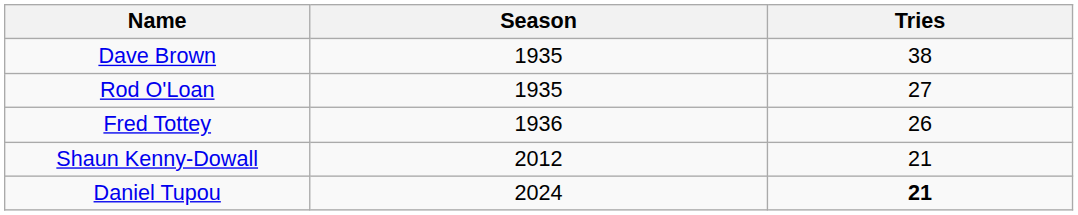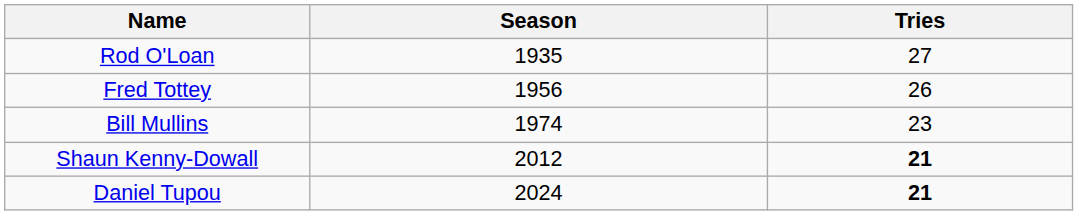- row: Dave Brown | 1935 | 38
Fred Tottey | Season: 1936 -> 1956
+ row: Bill Mullins | 1974 | 23
Shaun Kenny-Dowall | Tries: normal -> bold
